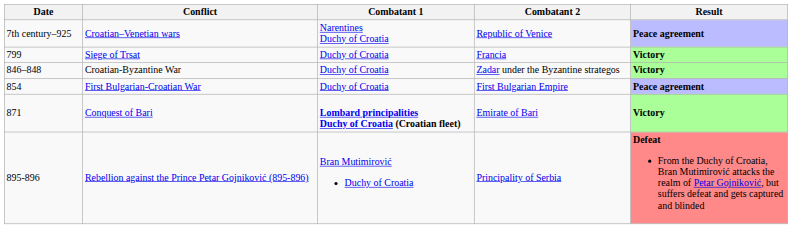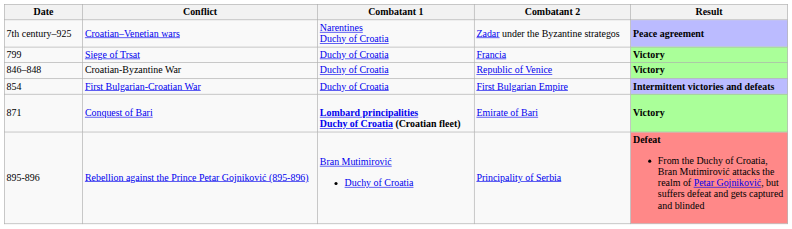Croatian–Venetian wars | Combatant 2: Republic of Venice -> Zadar under the Byzantine strategos
Croatian-Byzantine War | Combatant 2: Zadar under the Byzantine strategos -> Republic of Venice
First Bulgarian-Croatian War | Result: Peace agreement -> Intermittent victories and defeats
